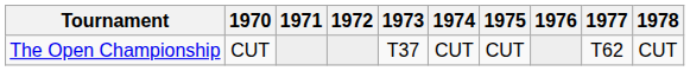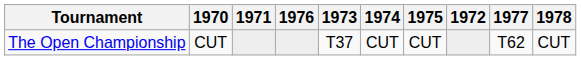columns swapped: 1972 <-> 1976
